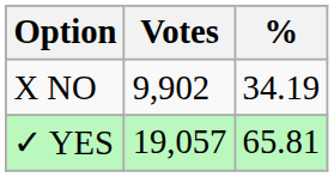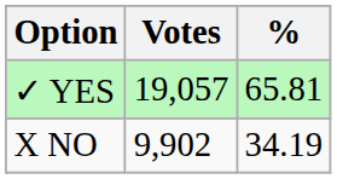rows swapped: ✓ YES <-> X NO
